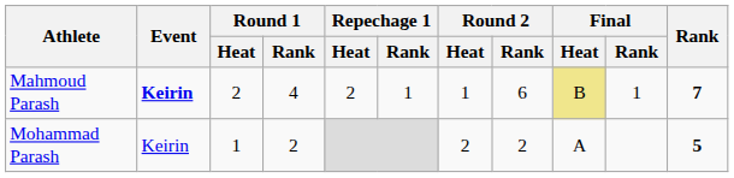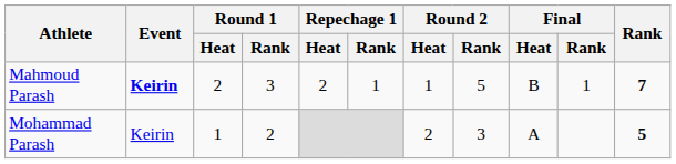Mahmoud Parash | Round 1 / Rank: 4 -> 3
Mahmoud Parash | Round 2 / Rank: 6 -> 5
Mahmoud Parash | Final / Heat: khaki background -> no background
Mohammad Parash | Round 2 / Rank: 2 -> 3
